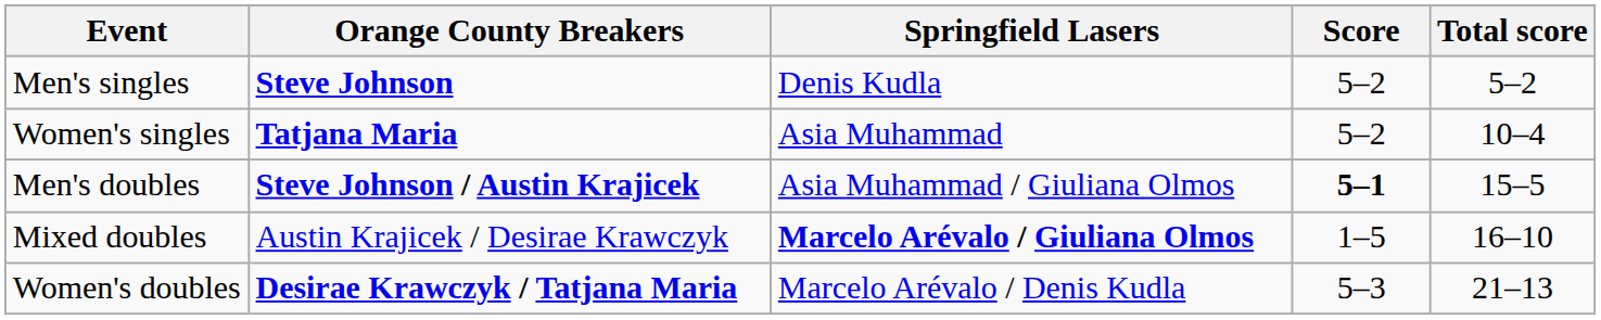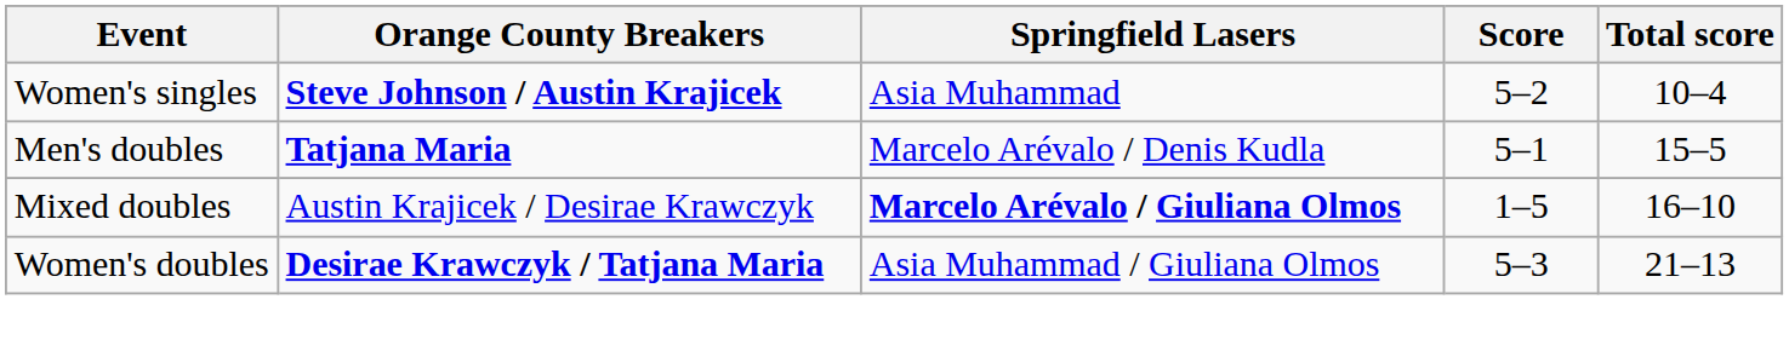- row: Men's singles | Steve Johnson | Denis Kudla | 5–2 | 5–2
Women's singles | Orange County Breakers: Tatjana Maria -> Steve Johnson / Austin Krajicek
Men's doubles | Orange County Breakers: Steve Johnson / Austin Krajicek -> Tatjana Maria
Men's doubles | Springfield Lasers: Asia Muhammad / Giuliana Olmos -> Marcelo Arévalo / Denis Kudla
Men's doubles | Score: bold -> normal
Women's doubles | Springfield Lasers: Marcelo Arévalo / Denis Kudla -> Asia Muhammad / Giuliana Olmos
